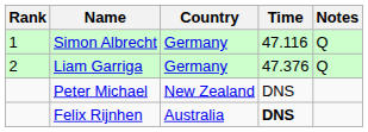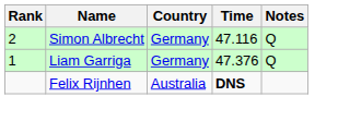Simon Albrecht | Rank: 1 -> 2
Liam Garriga | Rank: 2 -> 1
- row: Peter Michael | New Zealand | DNS
